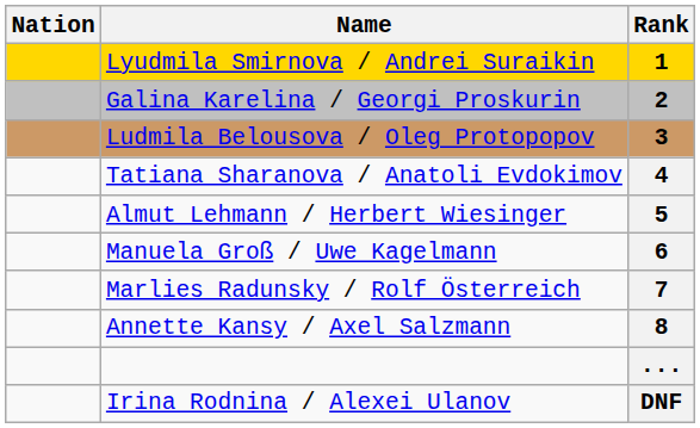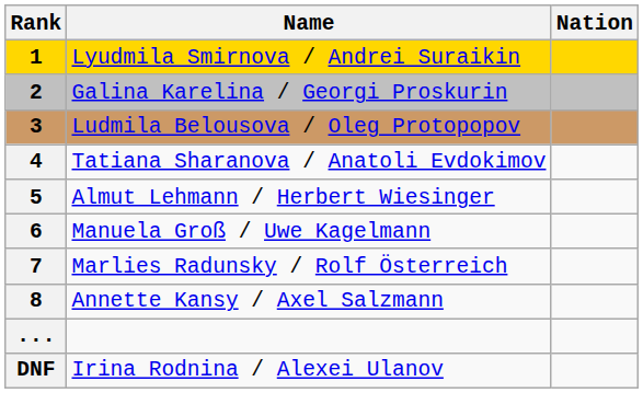columns swapped: Rank <-> Nation
